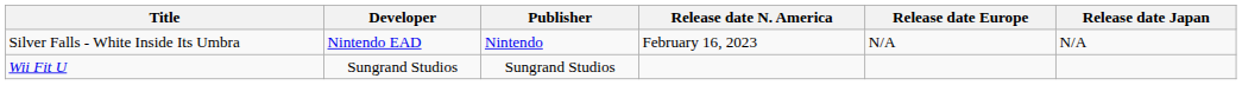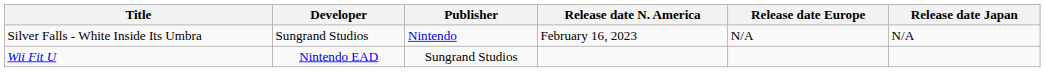Silver Falls - White Inside Its Umbra | Developer: Nintendo EAD -> Sungrand Studios
Wii Fit U | Developer: Sungrand Studios -> Nintendo EAD
